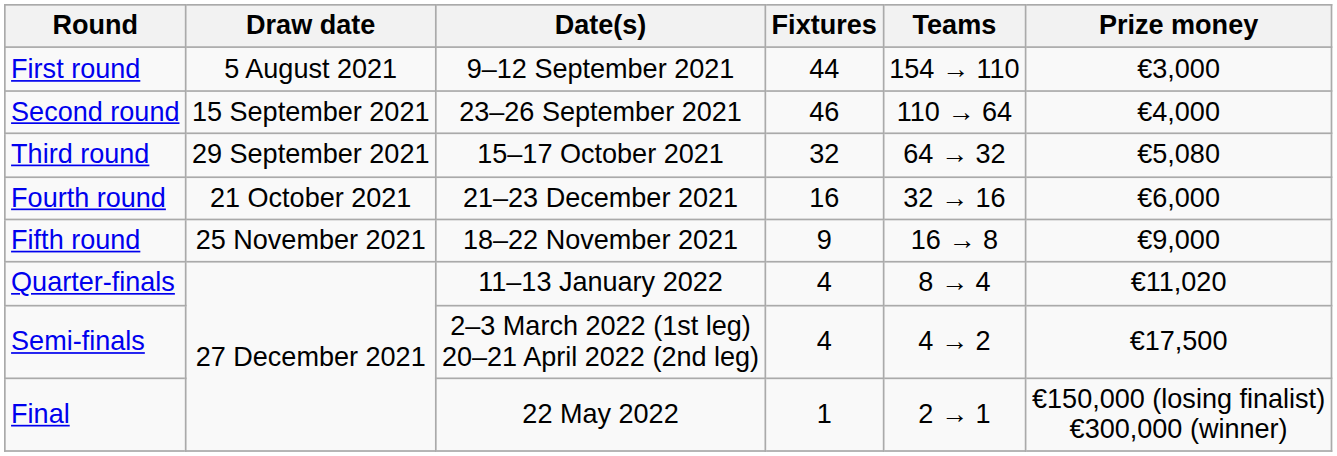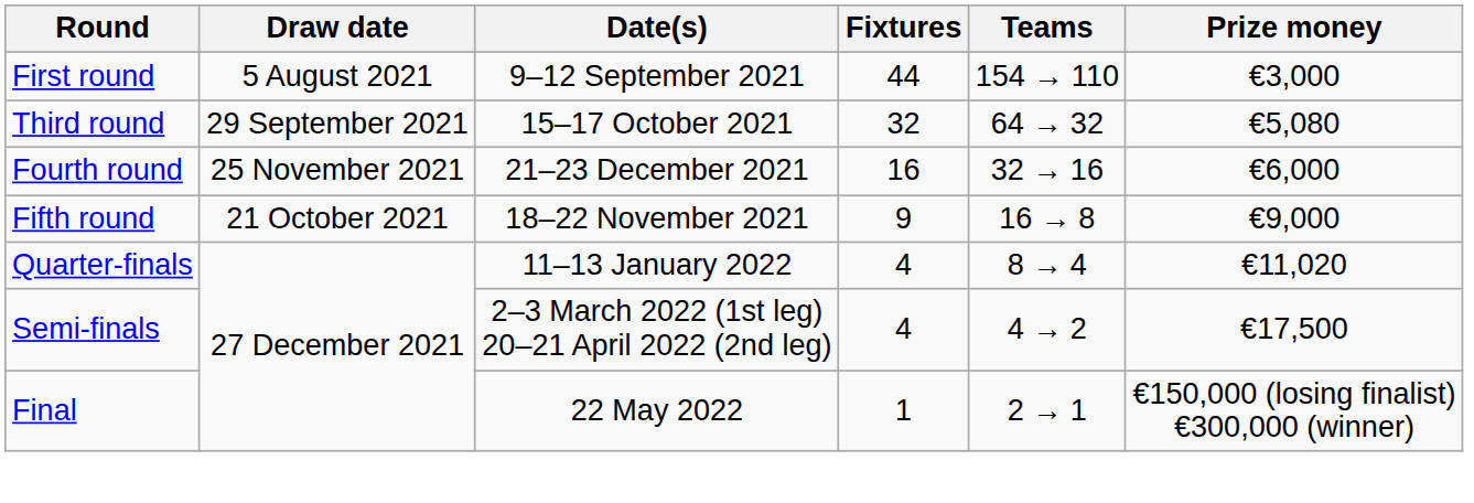- row: Second round | 15 September 2021 | 23–26 September 2021 | 46 | 110 → 64 | €4,000
Fourth round | Draw date: 21 October 2021 -> 25 November 2021
Fifth round | Draw date: 25 November 2021 -> 21 October 2021
